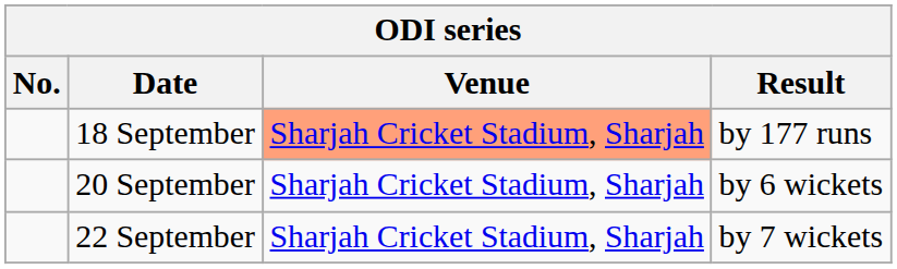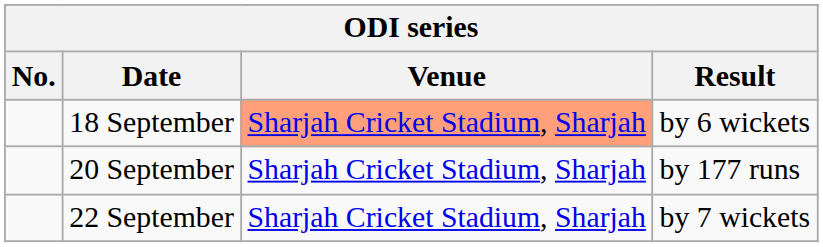18 September | Result: by 177 runs -> by 6 wickets
20 September | Result: by 6 wickets -> by 177 runs
